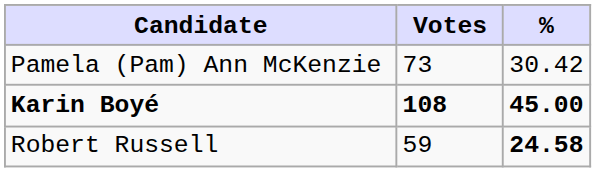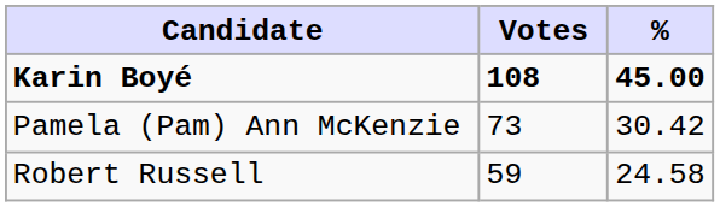rows swapped: Karin Boyé <-> Pamela (Pam) Ann McKenzie
Robert Russell | %: bold -> normal
